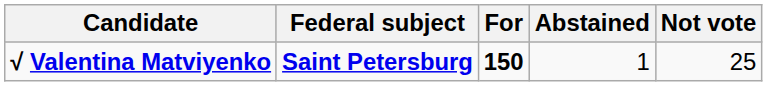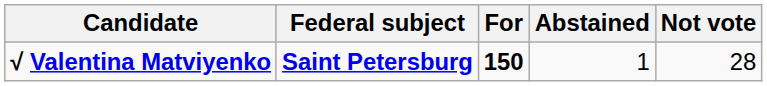√ Valentina Matviyenko | Not vote: 25 -> 28
